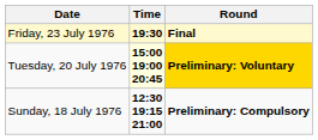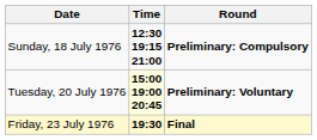rows swapped: Sunday, 18 July 1976 <-> Friday, 23 July 1976
Tuesday, 20 July 1976 | Round: gold background -> no background
